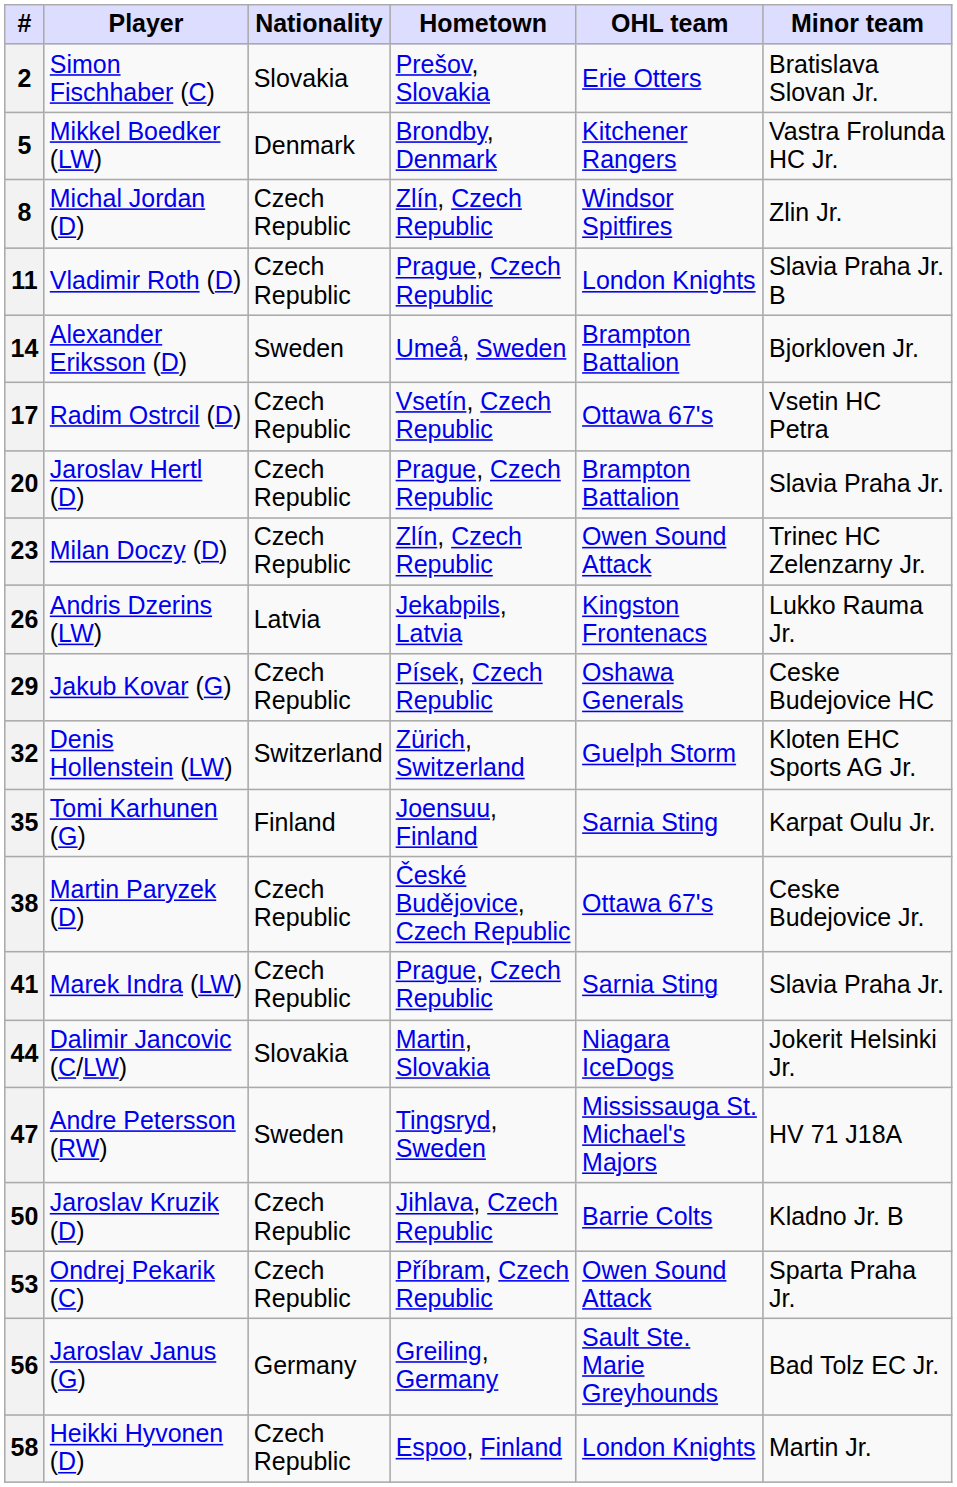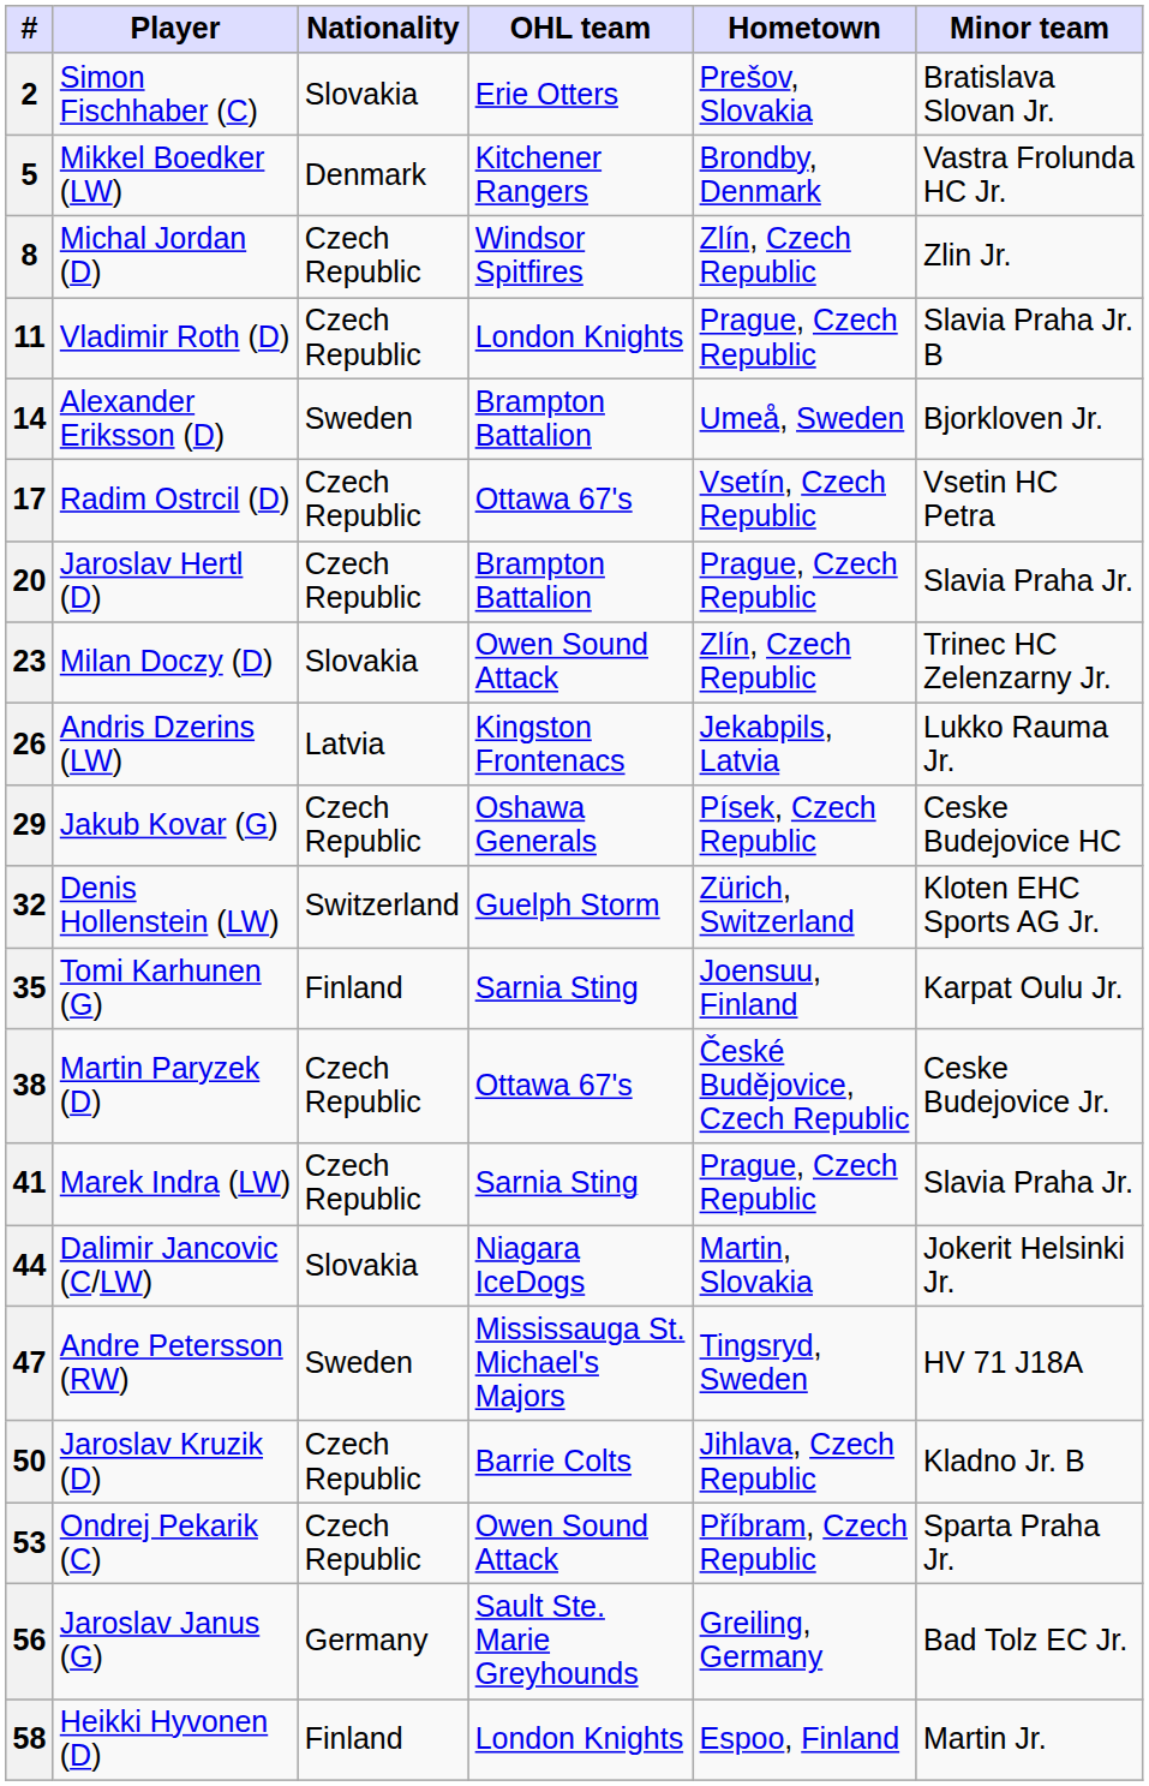columns swapped: OHL team <-> Hometown
23 | Nationality: Czech Republic -> Slovakia
58 | Nationality: Czech Republic -> Finland
